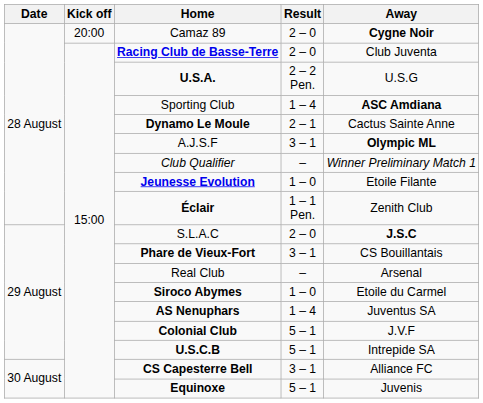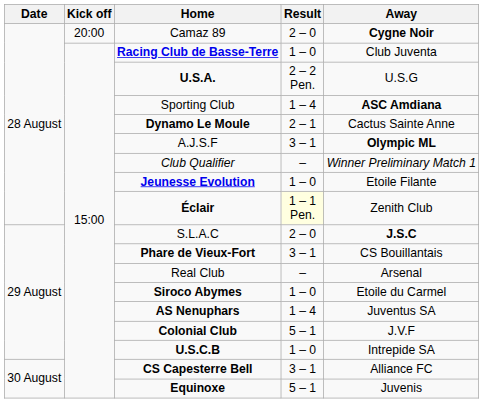Racing Club de Basse-Terre | Result: 2 – 0 -> 1 – 0
Éclair | Result: no background -> lightyellow background
U.S.C.B | Result: 5 – 1 -> 1 – 0
